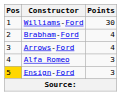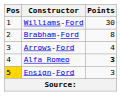Brabham-Ford | Points: 4 -> 8
Alfa Romeo | Points: normal -> bold
